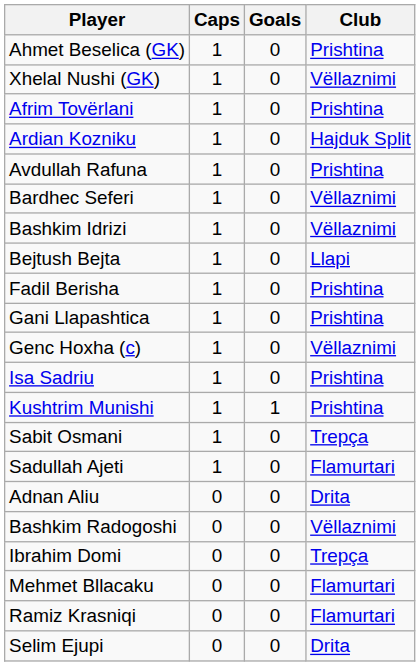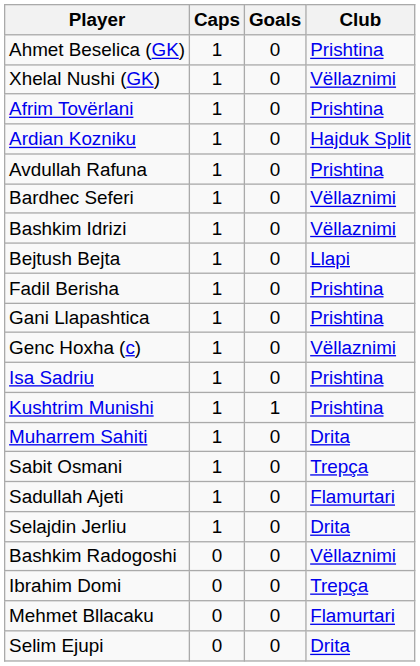+ row: Muharrem Sahiti | 1 | 0 | Drita
+ row: Selajdin Jerliu | 1 | 0 | Drita
- row: Adnan Aliu | 0 | 0 | Drita
- row: Ramiz Krasniqi | 0 | 0 | Flamurtari
